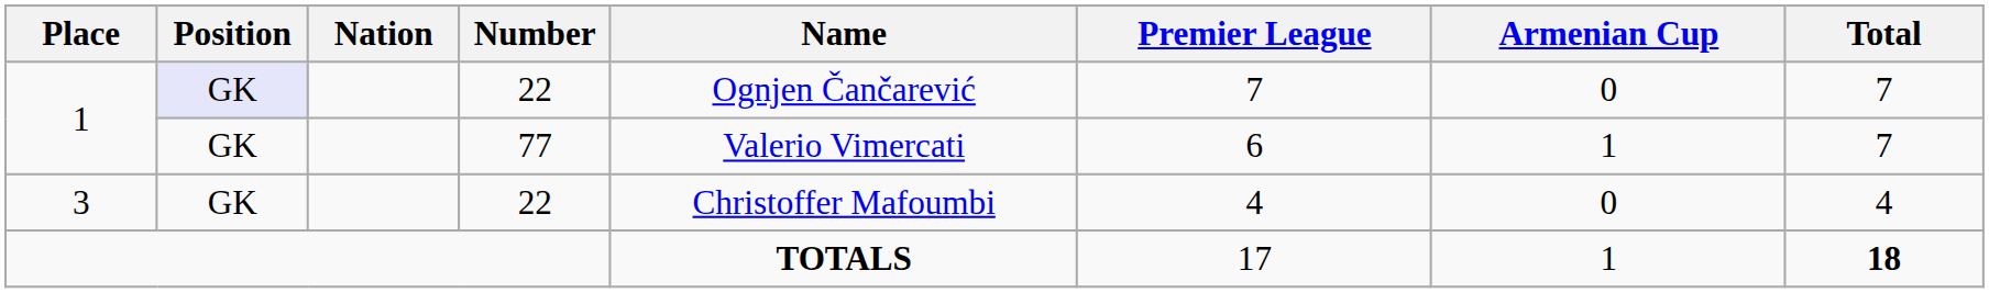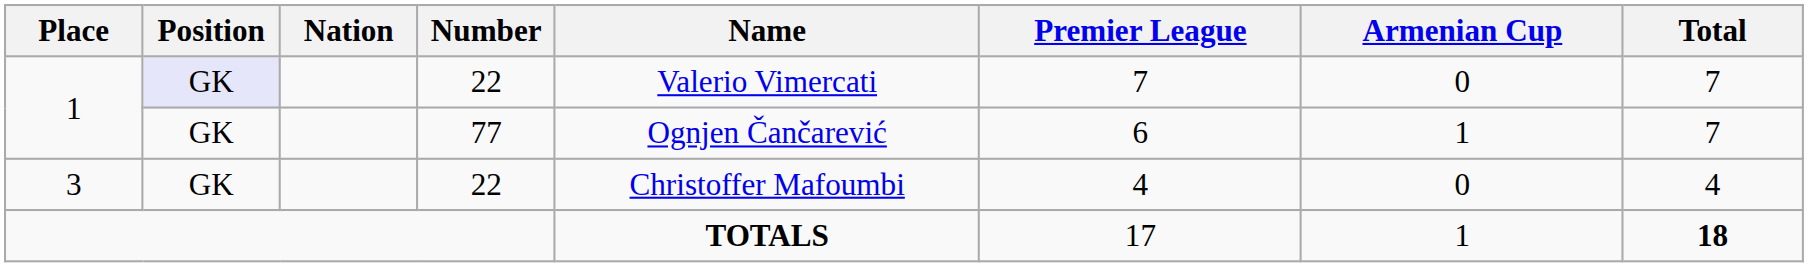1 / 22 | Name: Ognjen Čančarević -> Valerio Vimercati
1 / 77 | Name: Valerio Vimercati -> Ognjen Čančarević
